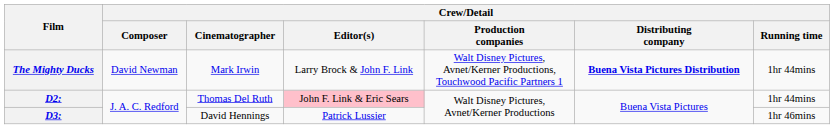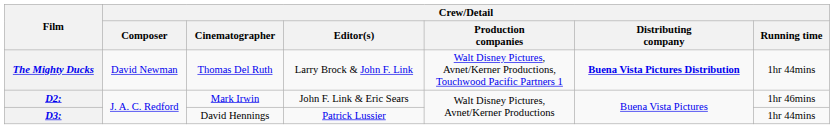The Mighty Ducks | Crew/Detail / Cinematographer: Mark Irwin -> Thomas Del Ruth
D2: | Crew/Detail / Cinematographer: Thomas Del Ruth -> Mark Irwin
D2: | Crew/Detail / Editor(s): pink background -> no background
D2: | Crew/Detail / Running time: 1hr 44mins -> 1hr 46mins
D3: | Crew/Detail / Running time: 1hr 46mins -> 1hr 44mins
